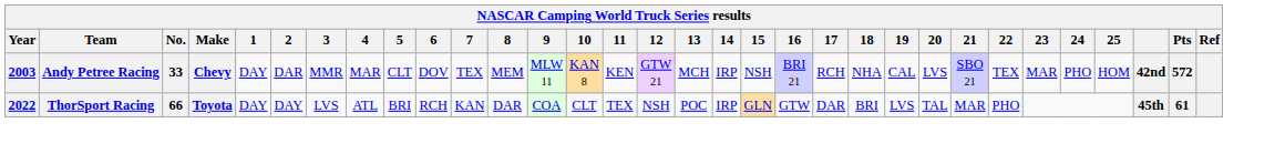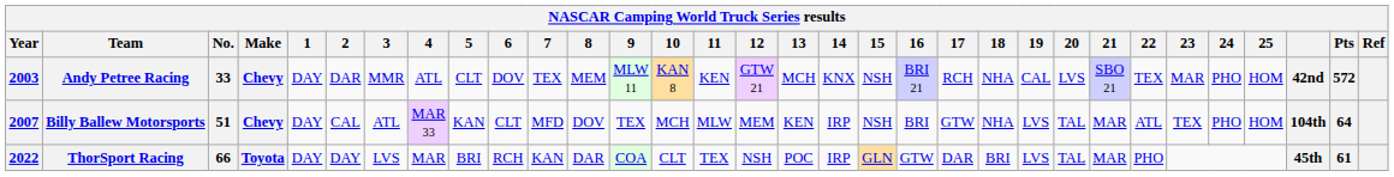Andy Petree Racing | 4: MAR -> ATL
Andy Petree Racing | 14: IRP -> KNX
+ row: 2007 | Billy Ballew Motorsports | 51 | Chevy | DAY | CAL | ATL | MAR 33 | KAN | CLT | MFD | DOV | TEX | MCH | MLW | MEM | KEN | IRP | NSH | BRI | GTW | NHA | LVS | TAL | MAR | ATL | TEX | PHO | HOM | 104th | 64
ThorSport Racing | 4: ATL -> MAR
